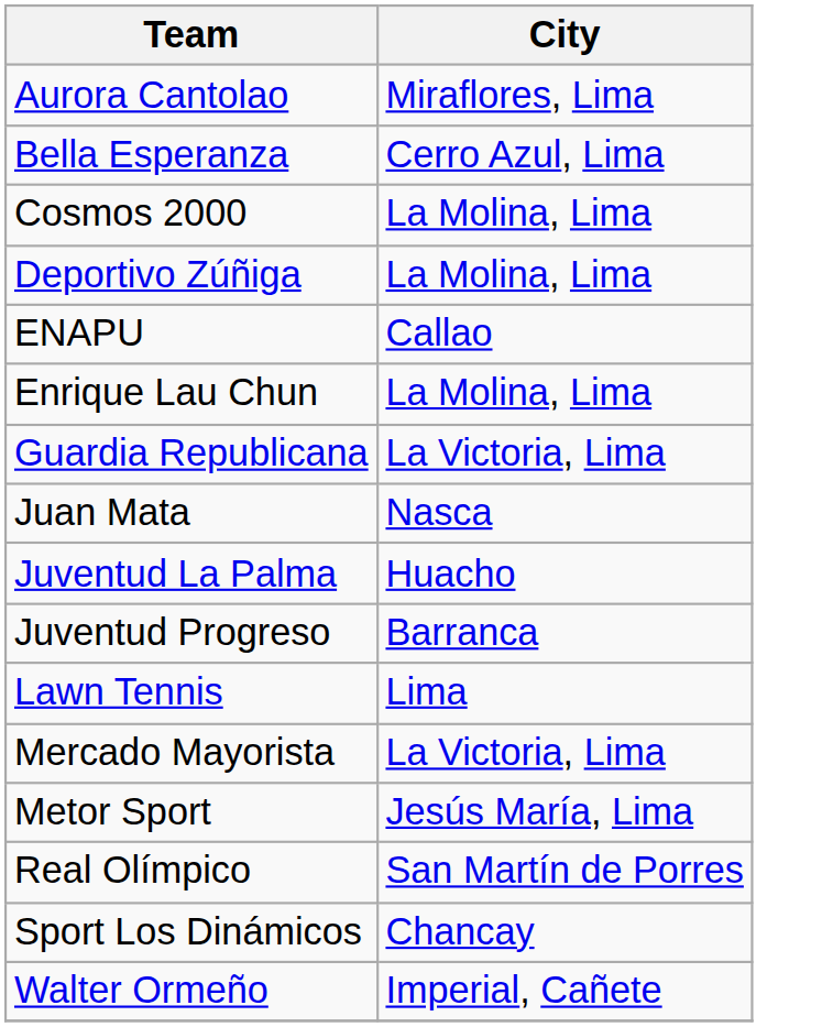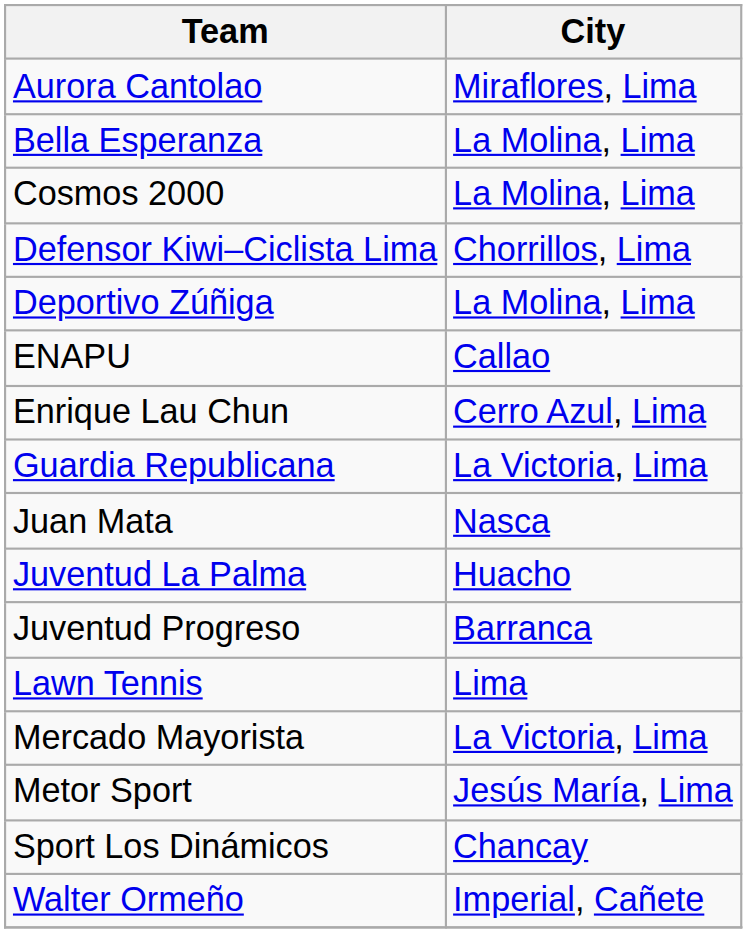Bella Esperanza | City: Cerro Azul, Lima -> La Molina, Lima
+ row: Defensor Kiwi–Ciclista Lima | Chorrillos, Lima
Enrique Lau Chun | City: La Molina, Lima -> Cerro Azul, Lima
- row: Real Olímpico | San Martín de Porres
